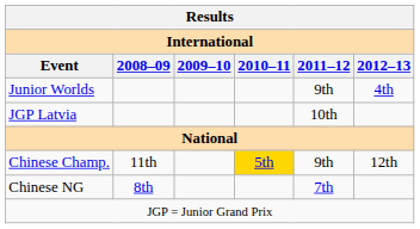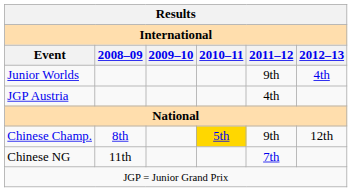+ row: JGP Austria | 4th
- row: JGP Latvia | 10th
Chinese Champ. | 2008–09: 11th -> 8th
Chinese NG | 2008–09: 8th -> 11th
